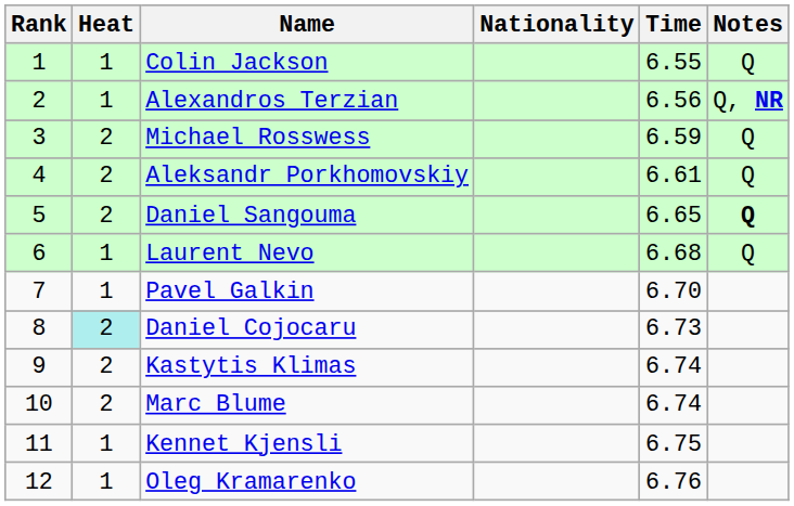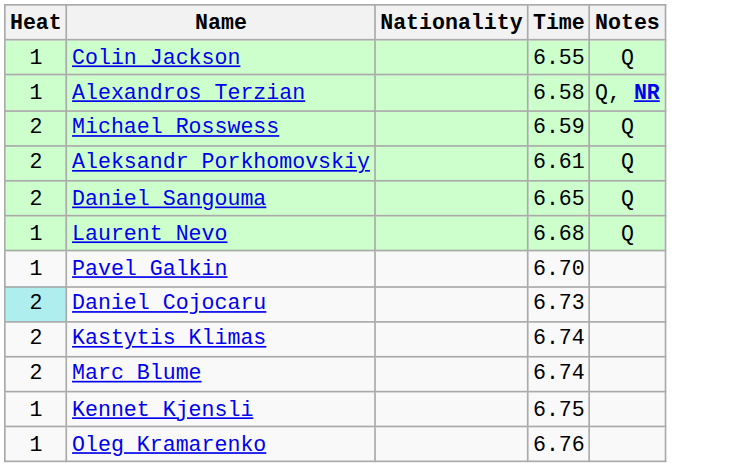- column: Rank | 1 | 2 | 3 | 4 | 5 | 6 | 7 | 8 | 9 | 10 | 11 | 12
Alexandros Terzian | Time: 6.56 -> 6.58
Daniel Sangouma | Notes: bold -> normal
